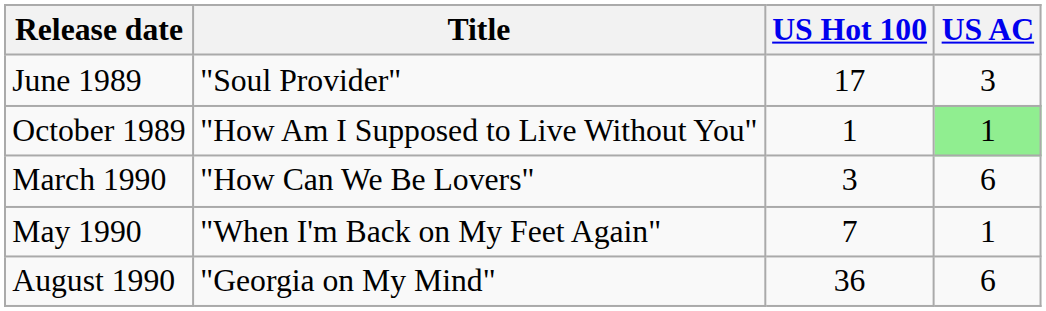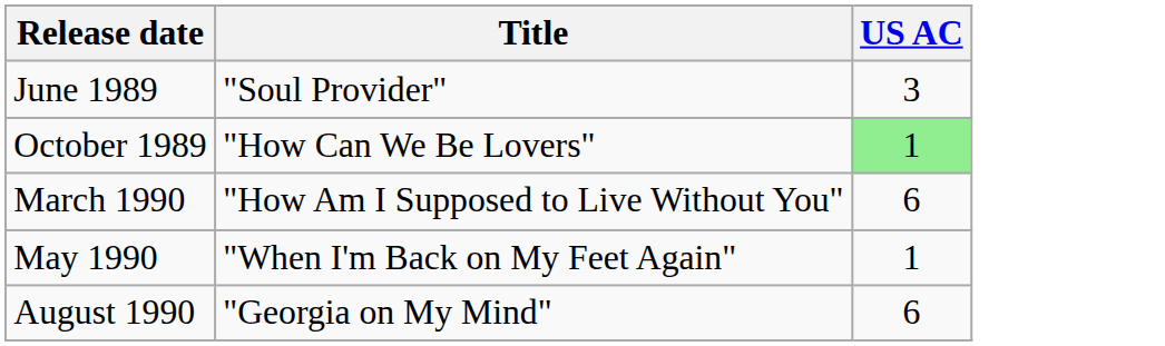- column: US Hot 100 | 17 | 1 | 3 | 7 | 36
October 1989 | Title: "How Am I Supposed to Live Without You" -> "How Can We Be Lovers"
March 1990 | Title: "How Can We Be Lovers" -> "How Am I Supposed to Live Without You"
